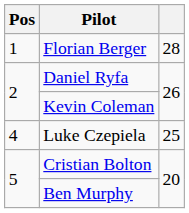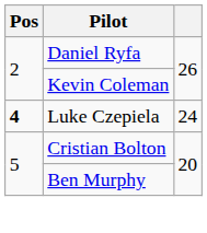- row: 1 | Florian Berger | 28
Luke Czepiela | Pos: normal -> bold
Luke Czepiela | column 3: 25 -> 24
